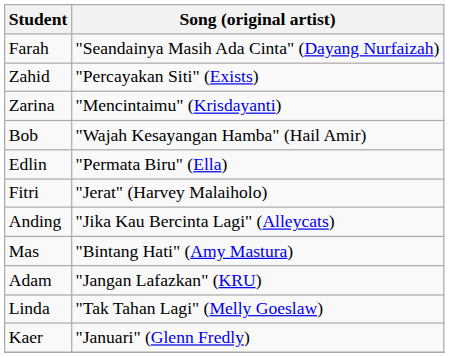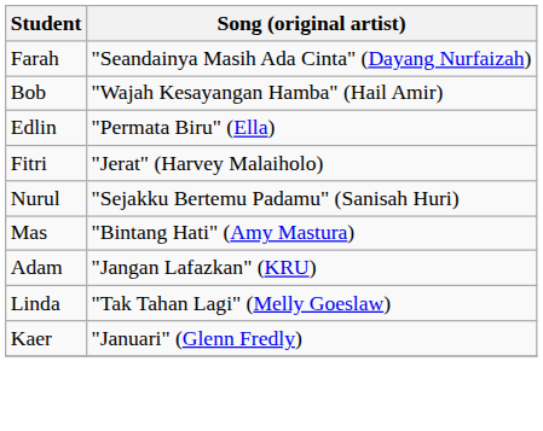- row: Zahid | "Percayakan Siti" (Exists)
- row: Zarina | "Mencintaimu" (Krisdayanti)
+ row: Nurul | "Sejakku Bertemu Padamu" (Sanisah Huri)
- row: Anding | "Jika Kau Bercinta Lagi" (Alleycats)
